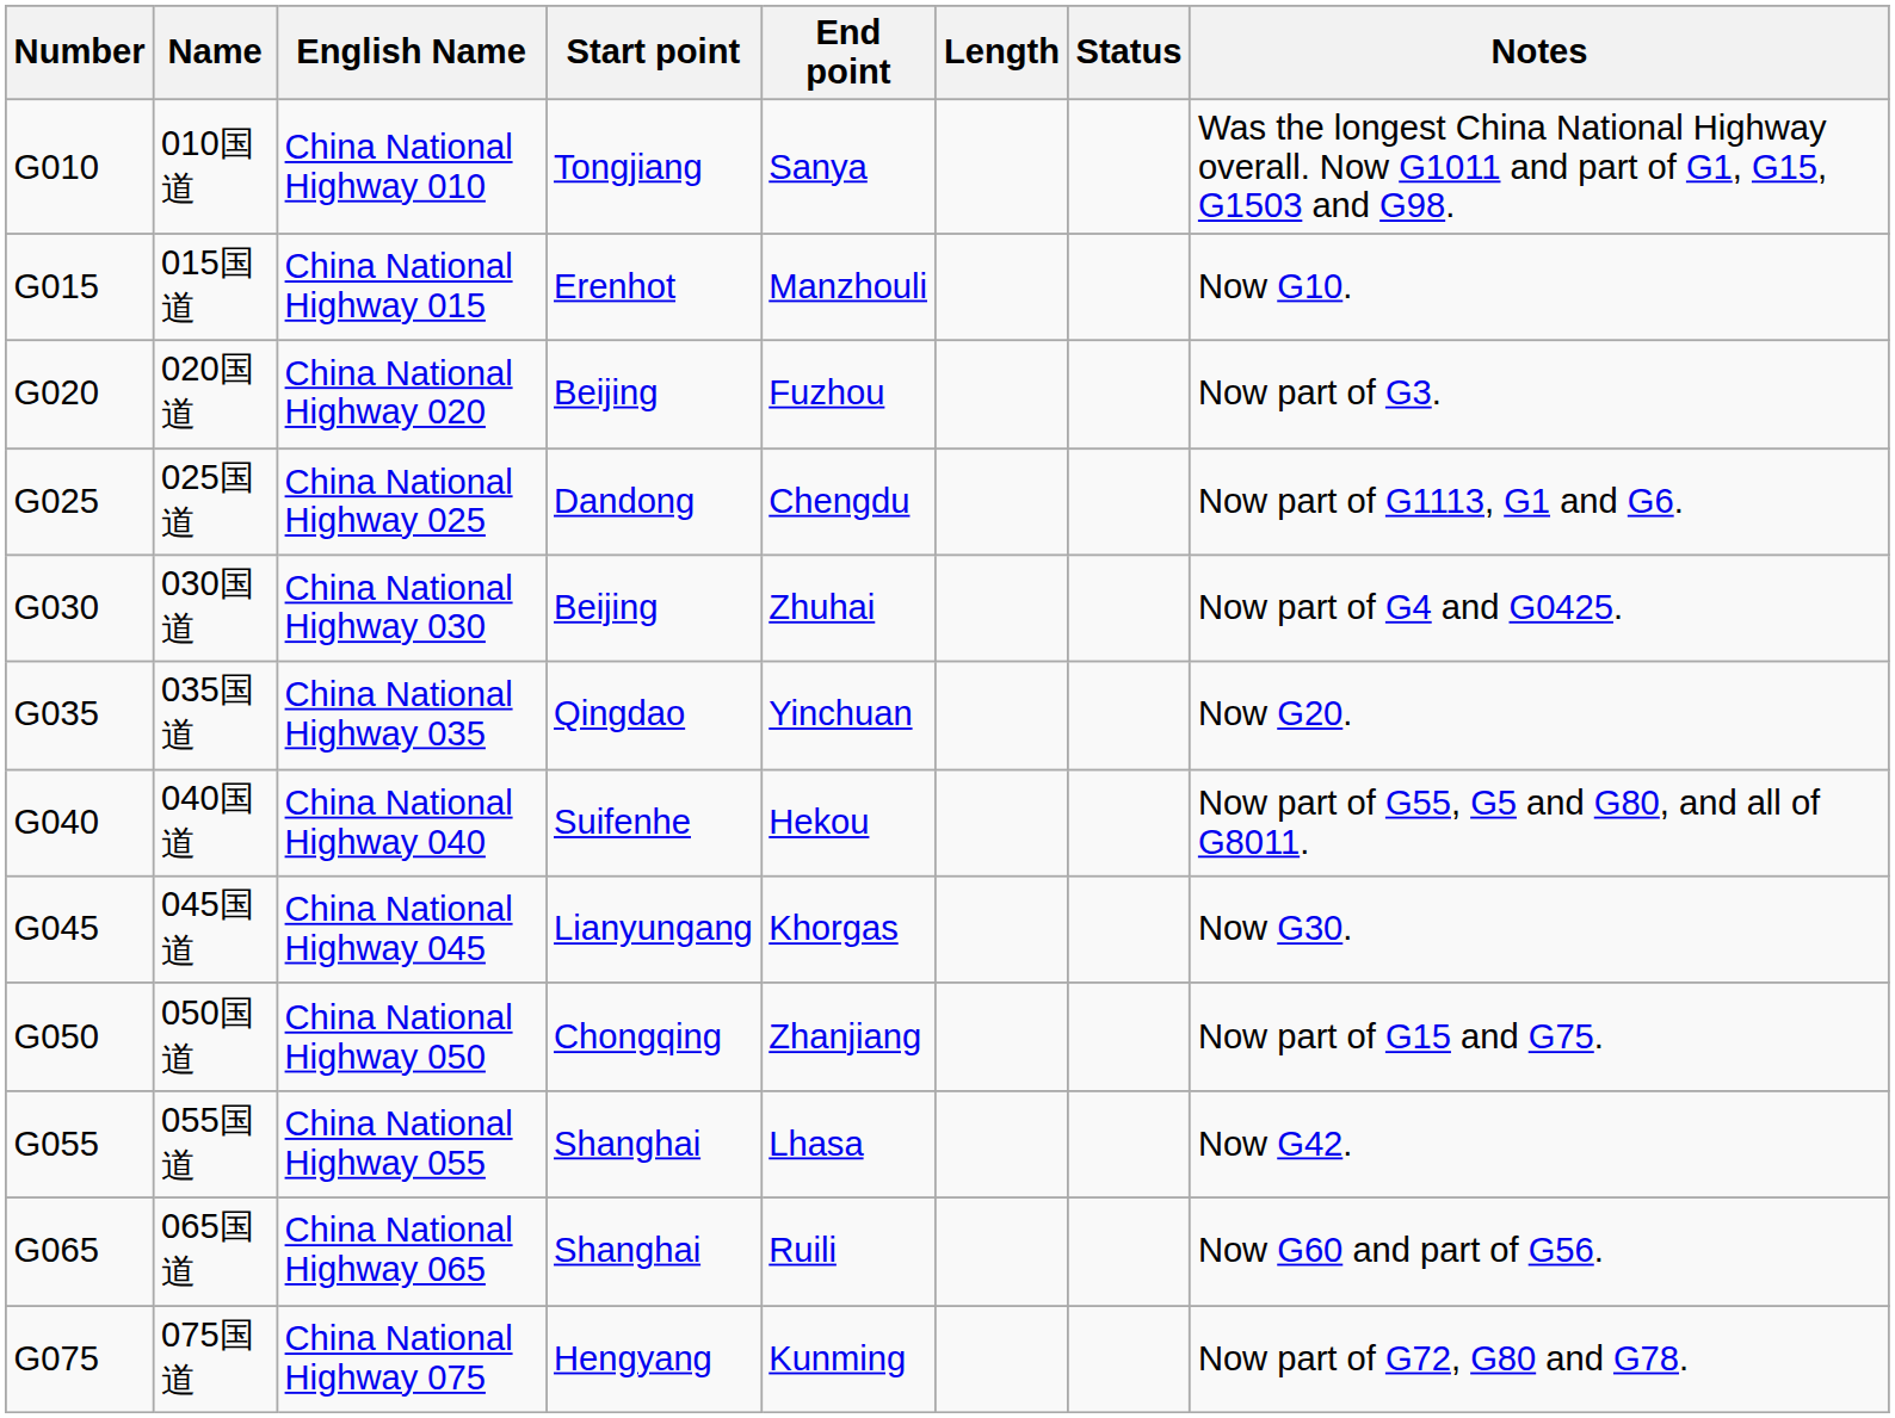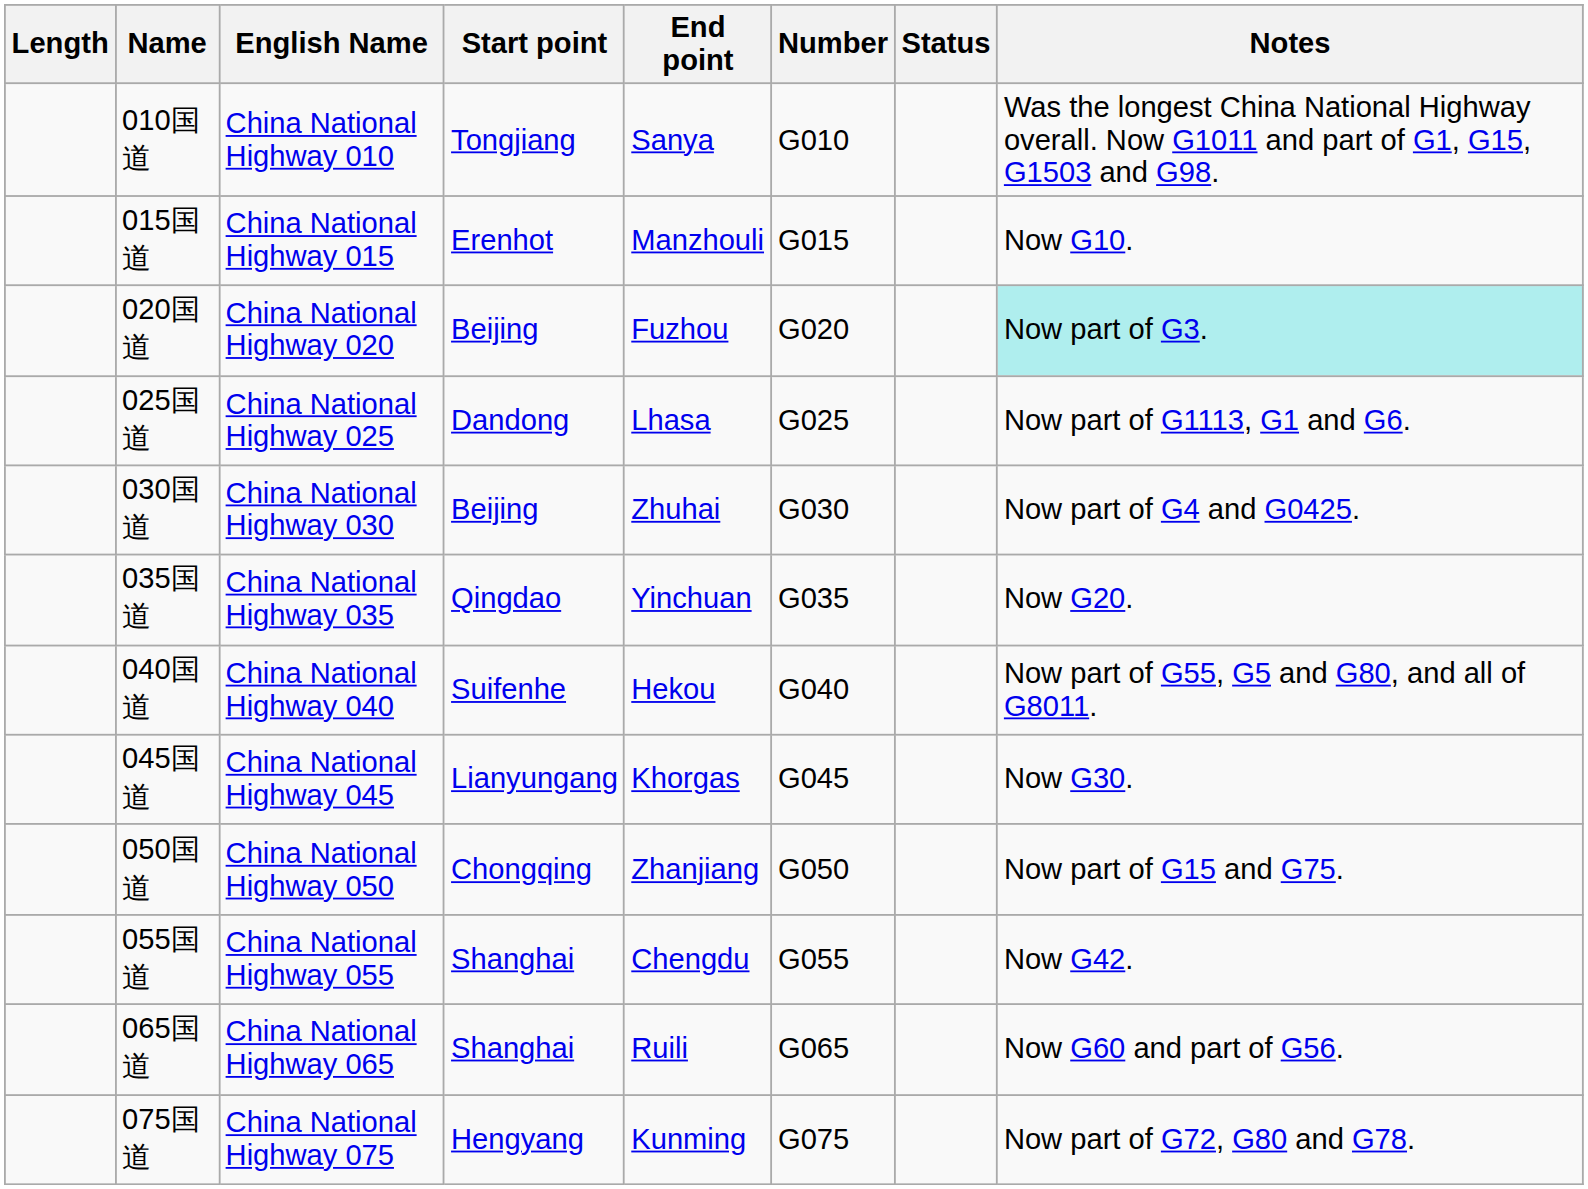columns swapped: Number <-> Length
020国道 | Notes: no background -> paleturquoise background
025国道 | End point: Chengdu -> Lhasa
055国道 | End point: Lhasa -> Chengdu
